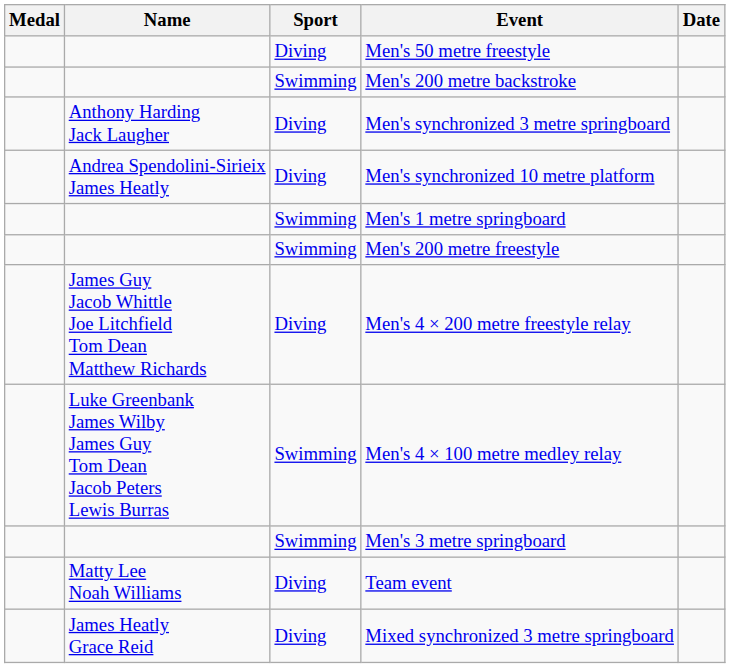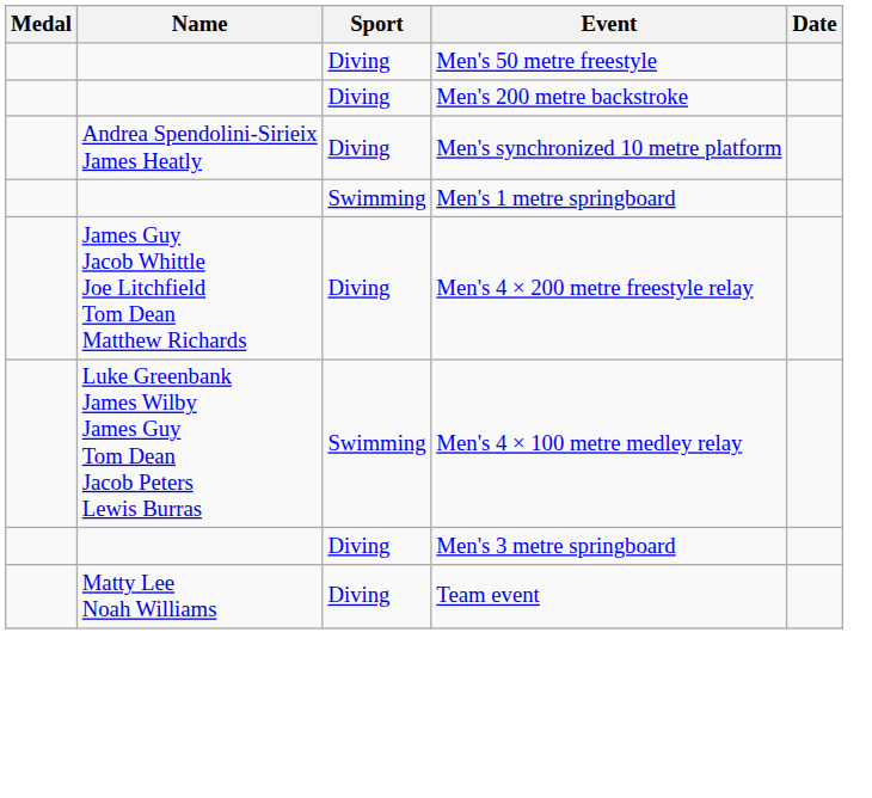Men's 200 metre backstroke | Sport: Swimming -> Diving
- row: Anthony Harding Jack Laugher | Diving | Men's synchronized 3 metre springboard
- row: Swimming | Men's 200 metre freestyle
Men's 3 metre springboard | Sport: Swimming -> Diving
- row: James Heatly Grace Reid | Diving | Mixed synchronized 3 metre springboard
